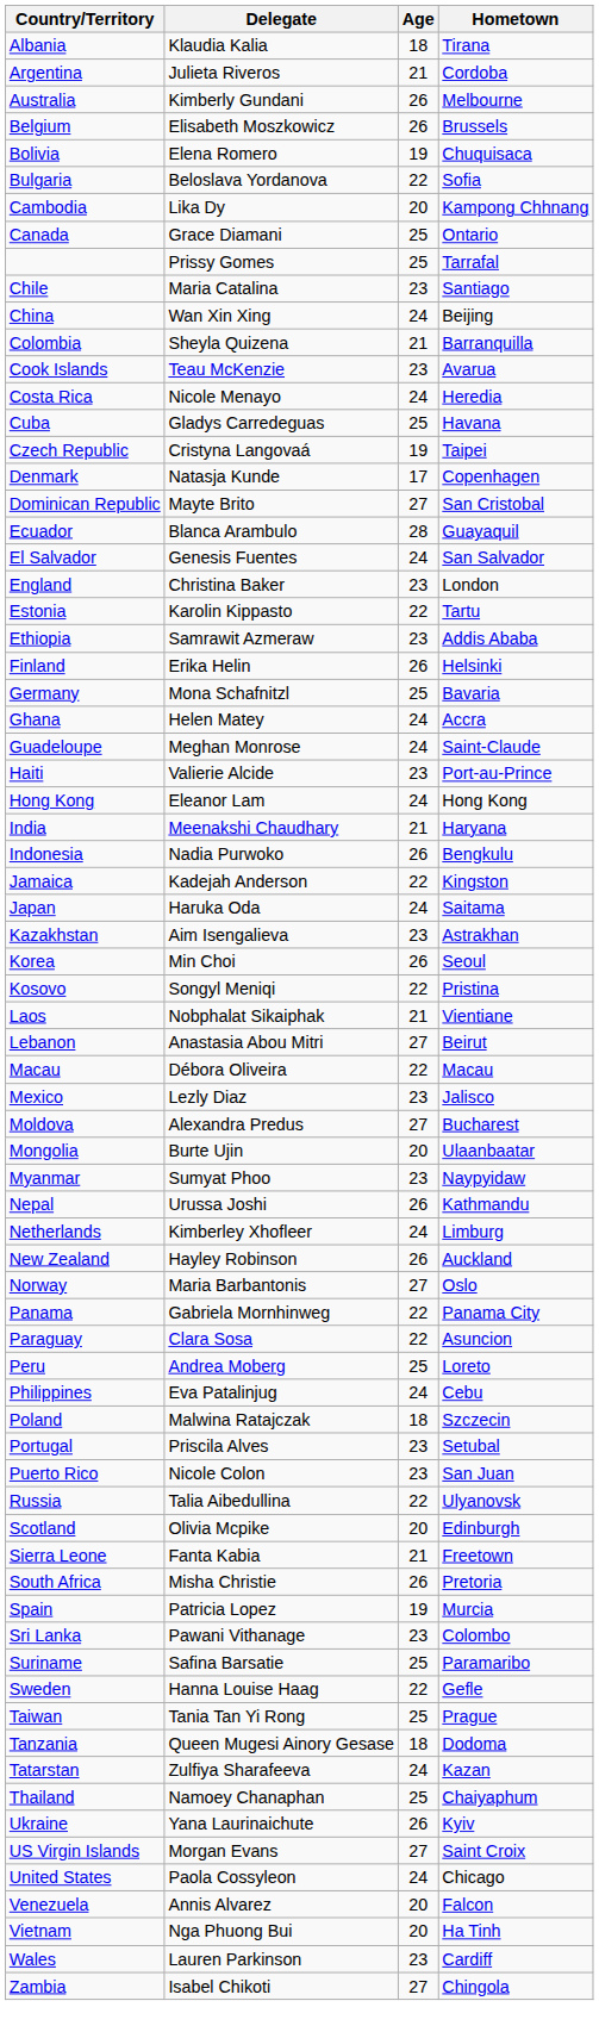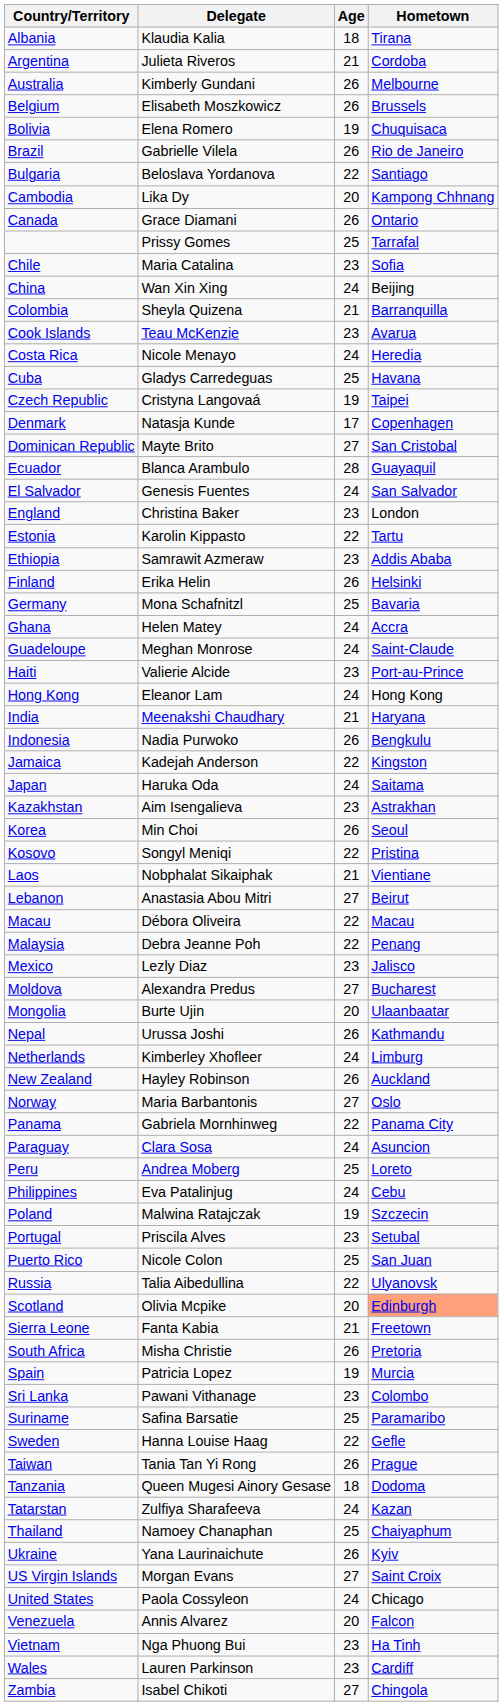+ row: Brazil | Gabrielle Vilela | 26 | Rio de Janeiro
Bulgaria | Hometown: Sofia -> Santiago
Canada | Age: 25 -> 26
Chile | Hometown: Santiago -> Sofia
+ row: Malaysia | Debra Jeanne Poh | 22 | Penang
- row: Myanmar | Sumyat Phoo | 23 | Naypyidaw
Paraguay | Age: 22 -> 24
Poland | Age: 18 -> 19
Puerto Rico | Age: 23 -> 25
Scotland | Hometown: no background -> lightsalmon background
Taiwan | Age: 25 -> 26
Vietnam | Age: 20 -> 23
